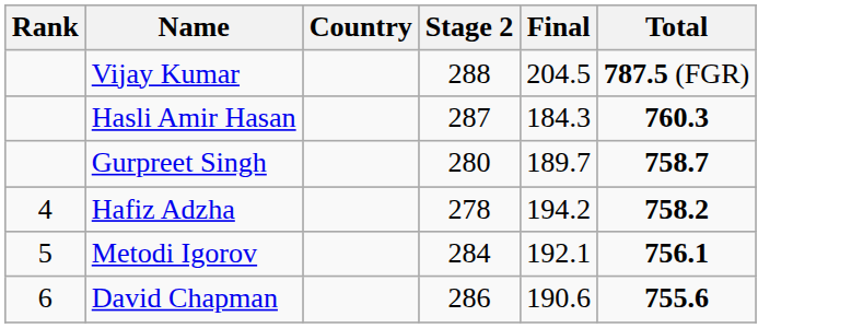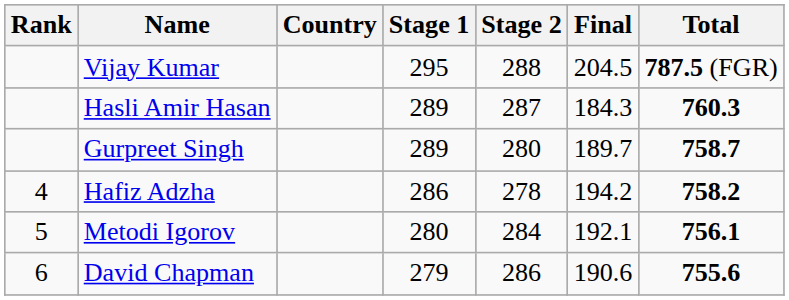+ column: Stage 1 | 295 | 289 | 289 | 286 | 280 | 279
